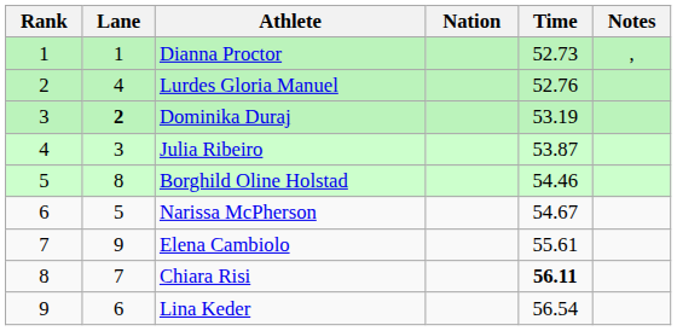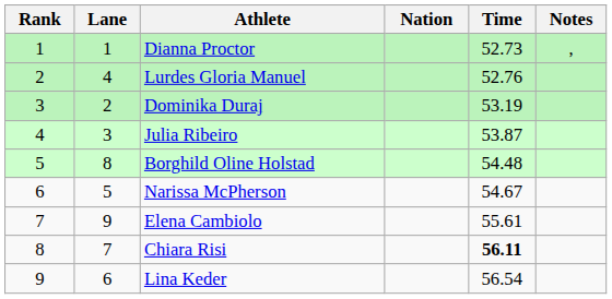Dominika Duraj | Lane: bold -> normal
Borghild Oline Holstad | Time: 54.46 -> 54.48
